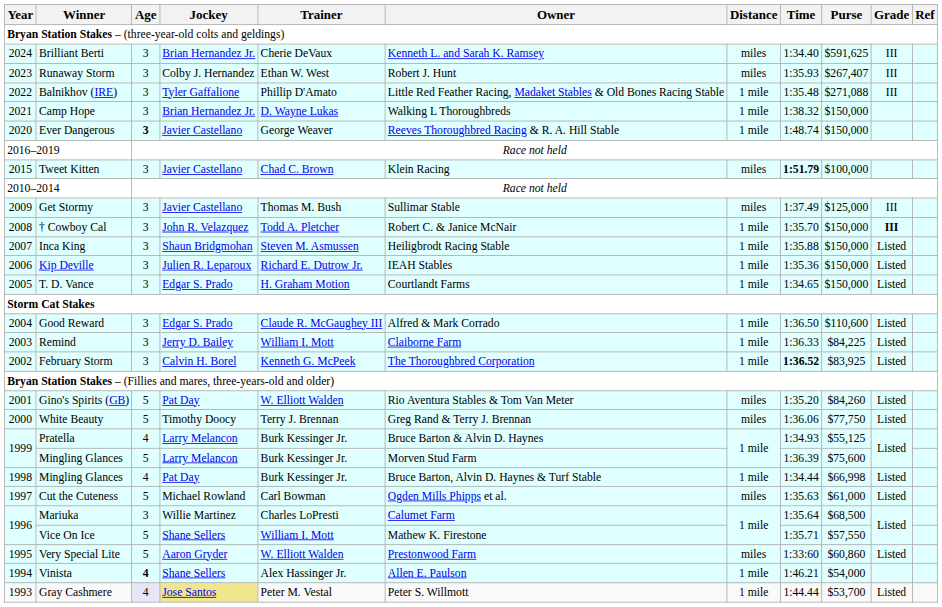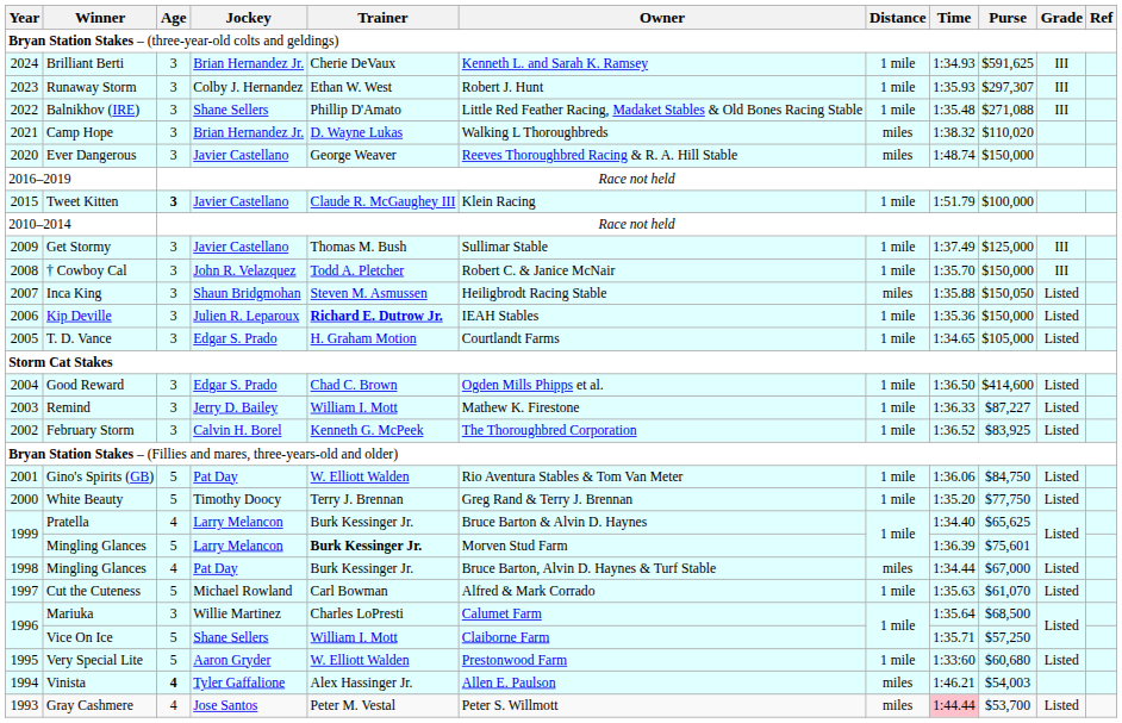Brilliant Berti | Distance: miles -> 1 mile
Brilliant Berti | Time: 1:34.40 -> 1:34.93
Runaway Storm | Distance: miles -> 1 mile
Runaway Storm | Purse: $267,407 -> $297,307
Balnikhov (IRE) | Jockey: Tyler Gaffalione -> Shane Sellers
Camp Hope | Distance: 1 mile -> miles
Camp Hope | Purse: $150,000 -> $110,020
Ever Dangerous | Age: bold -> normal
Ever Dangerous | Distance: 1 mile -> miles
Tweet Kitten | Age: normal -> bold
Tweet Kitten | Trainer: Chad C. Brown -> Claude R. McGaughey III
Tweet Kitten | Distance: miles -> 1 mile
Tweet Kitten | Time: bold -> normal
Get Stormy | Distance: miles -> 1 mile
† Cowboy Cal | Grade: bold -> normal
Inca King | Distance: 1 mile -> miles
Inca King | Purse: $150,000 -> $150,050
Kip Deville | Trainer: normal -> bold
T. D. Vance | Purse: $150,000 -> $105,000
Good Reward | Trainer: Claude R. McGaughey III -> Chad C. Brown
Good Reward | Owner: Alfred & Mark Corrado -> Ogden Mills Phipps et al.
Good Reward | Purse: $110,600 -> $414,600
Remind | Owner: Claiborne Farm -> Mathew K. Firestone
Remind | Purse: $84,225 -> $87,227
February Storm | Time: bold -> normal
Gino's Spirits (GB) | Distance: miles -> 1 mile
Gino's Spirits (GB) | Time: 1:35.20 -> 1:36.06
Gino's Spirits (GB) | Purse: $84,260 -> $84,750
White Beauty | Distance: miles -> 1 mile
White Beauty | Time: 1:36.06 -> 1:35.20
Pratella | Time: 1:34.93 -> 1:34.40
Pratella | Purse: $55,125 -> $65,625
1999 / Mingling Glances | Trainer: normal -> bold
1999 / Mingling Glances | Purse: $75,600 -> $75,601
1998 / Mingling Glances | Distance: 1 mile -> miles
1998 / Mingling Glances | Purse: $66,998 -> $67,000
Cut the Cuteness | Owner: Ogden Mills Phipps et al. -> Alfred & Mark Corrado
Cut the Cuteness | Distance: miles -> 1 mile
Cut the Cuteness | Purse: $61,000 -> $61,070
Vice On Ice | Owner: Mathew K. Firestone -> Claiborne Farm
Vice On Ice | Purse: $57,550 -> $57,250
Very Special Lite | Distance: miles -> 1 mile
Very Special Lite | Purse: $60,860 -> $60,680
Vinista | Jockey: Shane Sellers -> Tyler Gaffalione
Vinista | Distance: 1 mile -> miles
Vinista | Purse: $54,000 -> $54,003
Gray Cashmere | Age: lavender background -> no background
Gray Cashmere | Jockey: khaki background -> no background
Gray Cashmere | Distance: 1 mile -> miles
Gray Cashmere | Time: no background -> pink background
